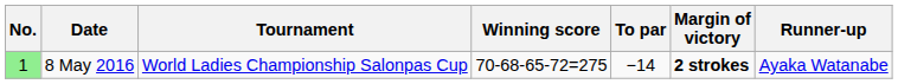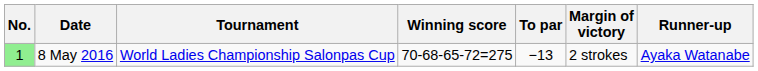8 May 2016 | To par: −14 -> −13
8 May 2016 | Margin of victory: bold -> normal
